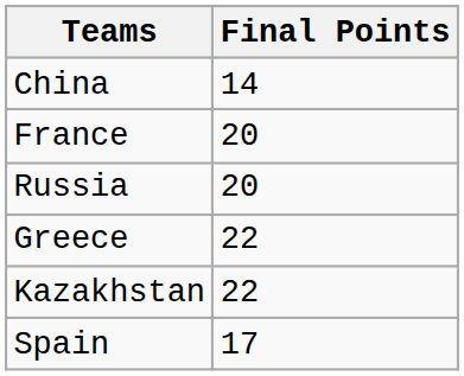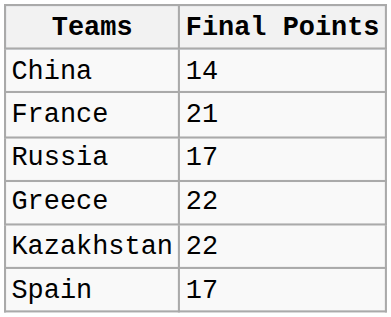France | Final Points: 20 -> 21
Russia | Final Points: 20 -> 17
